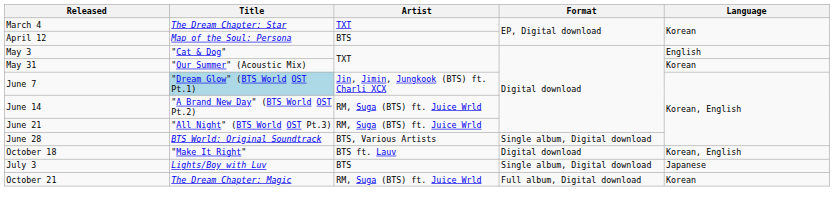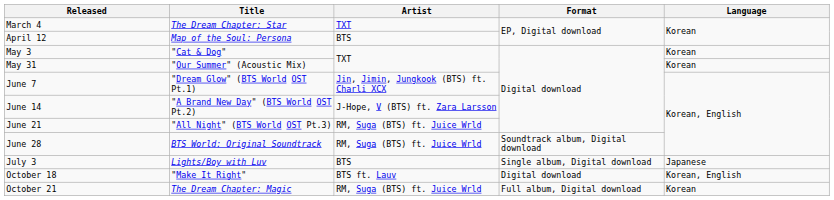May 3 | Language: English -> Korean
June 7 | Title: lightblue background -> no background
June 14 | Artist: RM, Suga (BTS) ft. Juice Wrld -> J-Hope, V (BTS) ft. Zara Larsson
June 28 | Artist: BTS, Various Artists -> RM, Suga (BTS) ft. Juice Wrld
June 28 | Format: Single album, Digital download -> Soundtrack album, Digital download
rows swapped: July 3 <-> October 18
